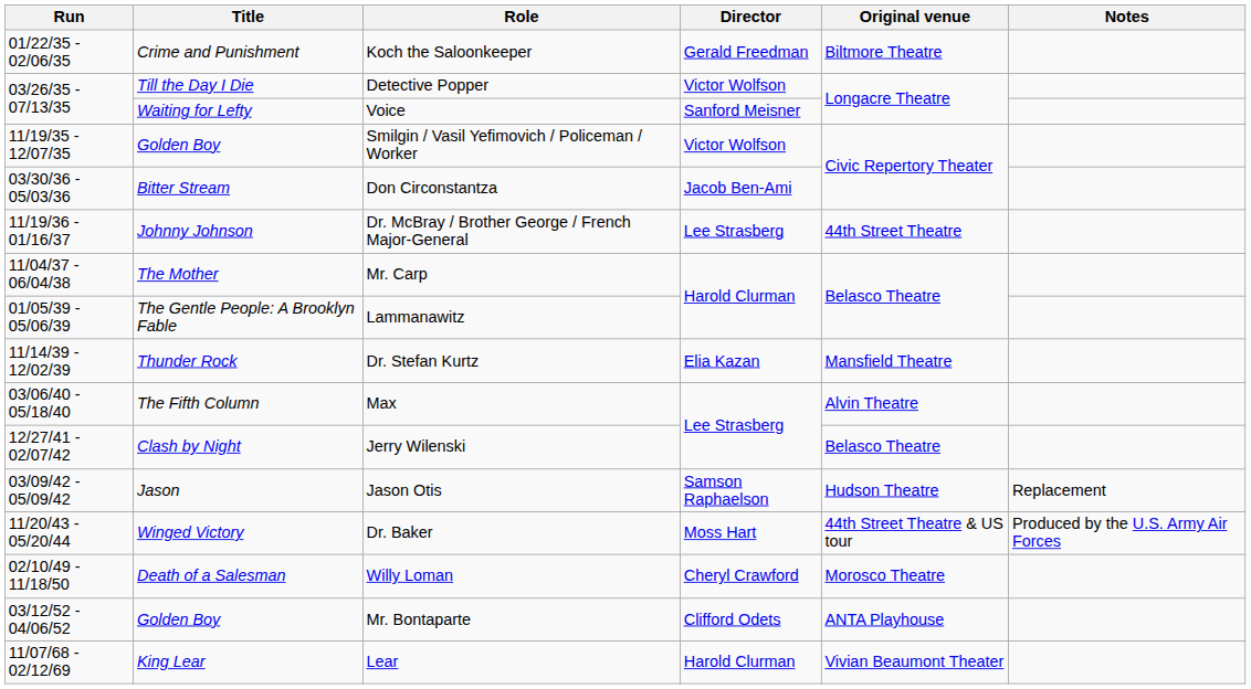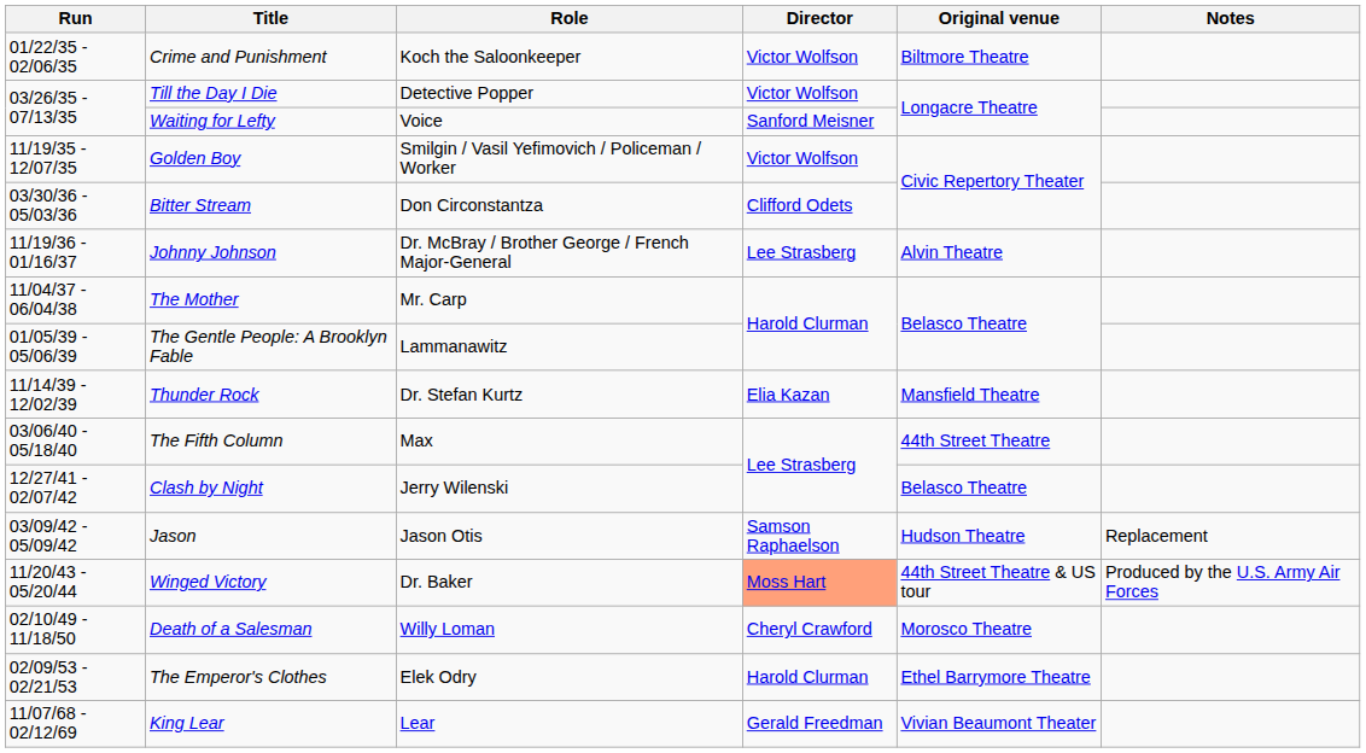Koch the Saloonkeeper | Director: Gerald Freedman -> Victor Wolfson
Don Circonstantza | Director: Jacob Ben-Ami -> Clifford Odets
Dr. McBray / Brother George / French Major-General | Original venue: 44th Street Theatre -> Alvin Theatre
Max | Original venue: Alvin Theatre -> 44th Street Theatre
Dr. Baker | Director: no background -> lightsalmon background
- row: 03/12/52 - 04/06/52 | Golden Boy | Mr. Bontaparte | Clifford Odets | ANTA Playhouse
+ row: 02/09/53 - 02/21/53 | The Emperor's Clothes | Elek Odry | Harold Clurman | Ethel Barrymore Theatre
Lear | Director: Harold Clurman -> Gerald Freedman
